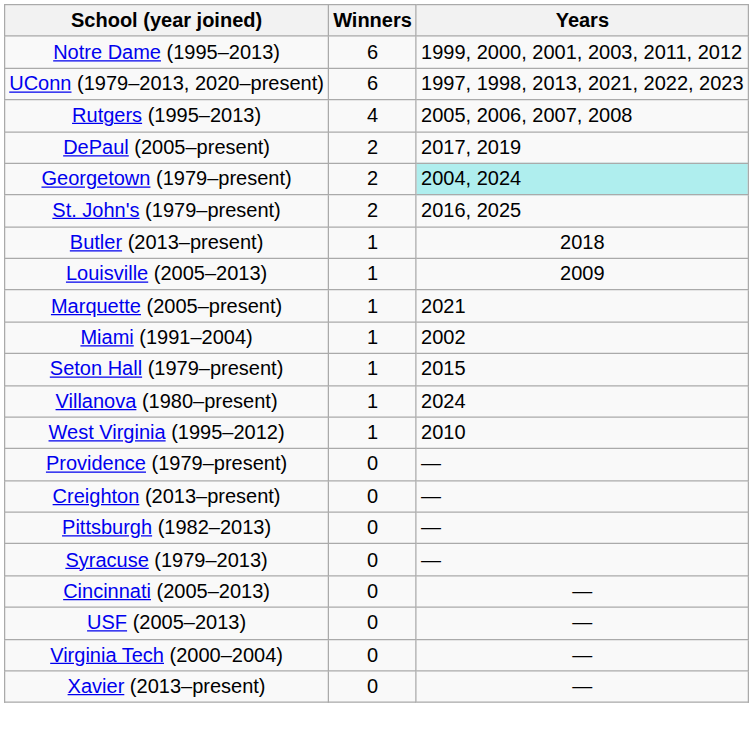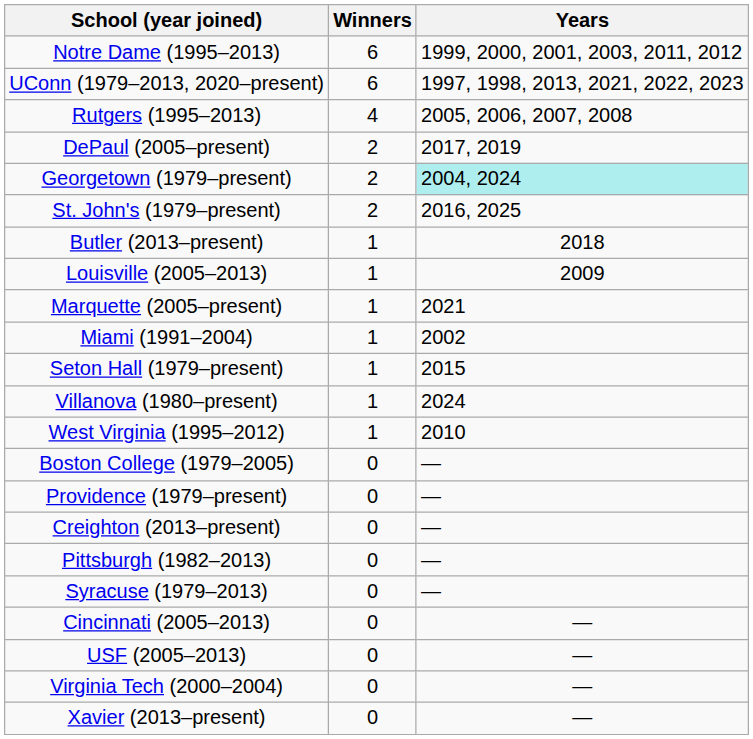+ row: Boston College (1979–2005) | 0 | —
